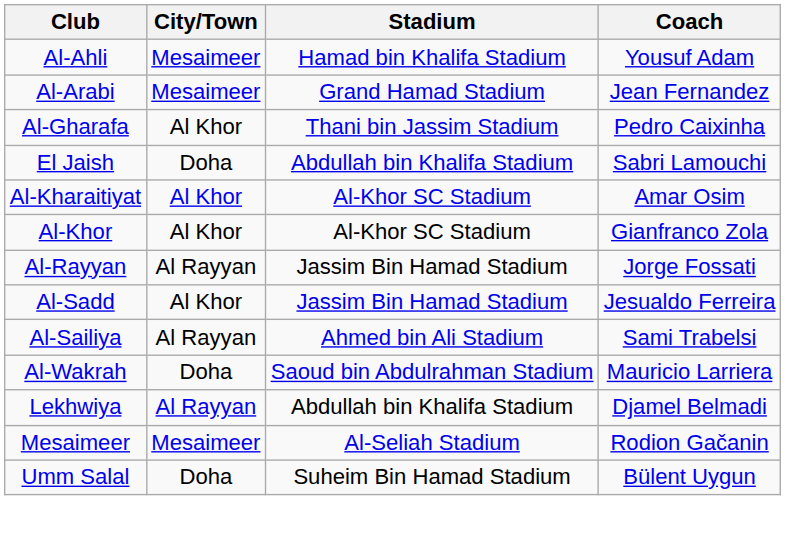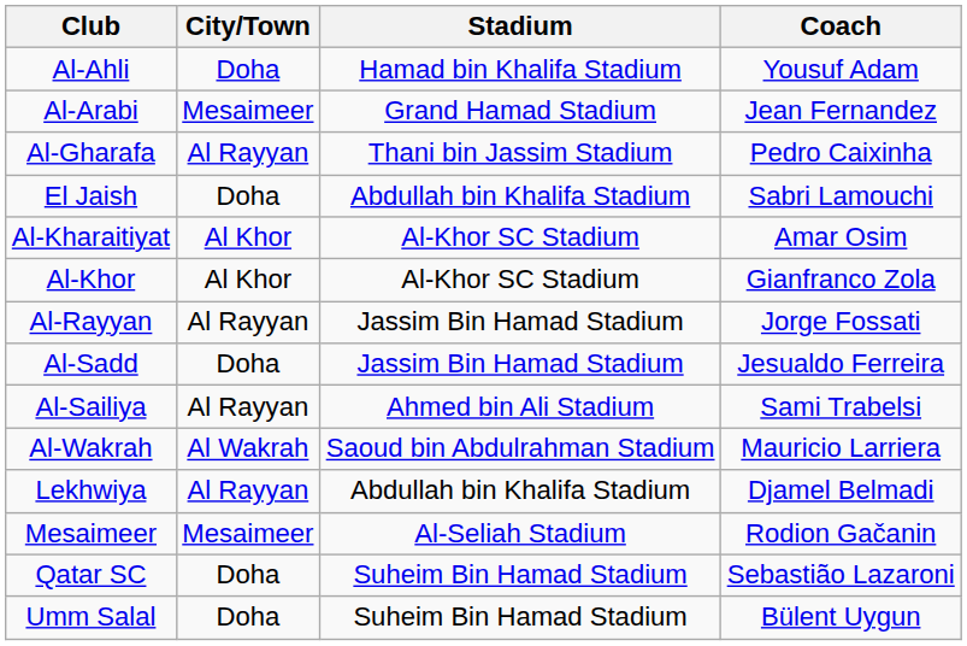Al-Ahli | City/Town: Mesaimeer -> Doha
Al-Gharafa | City/Town: Al Khor -> Al Rayyan
Al-Sadd | City/Town: Al Khor -> Doha
Al-Wakrah | City/Town: Doha -> Al Wakrah
+ row: Qatar SC | Doha | Suheim Bin Hamad Stadium | Sebastião Lazaroni
